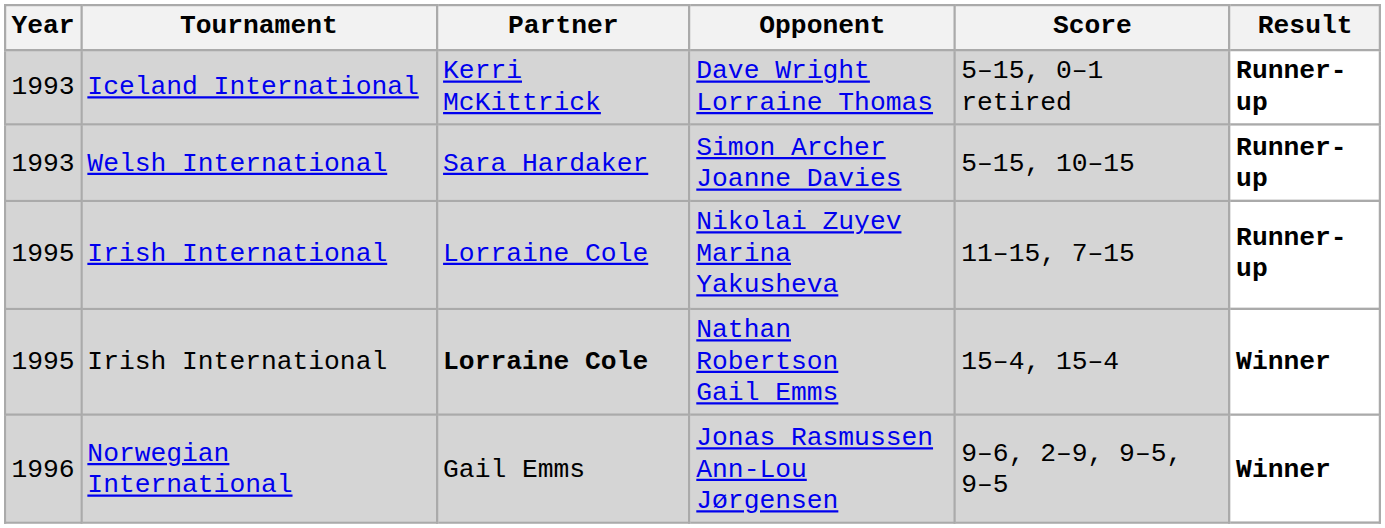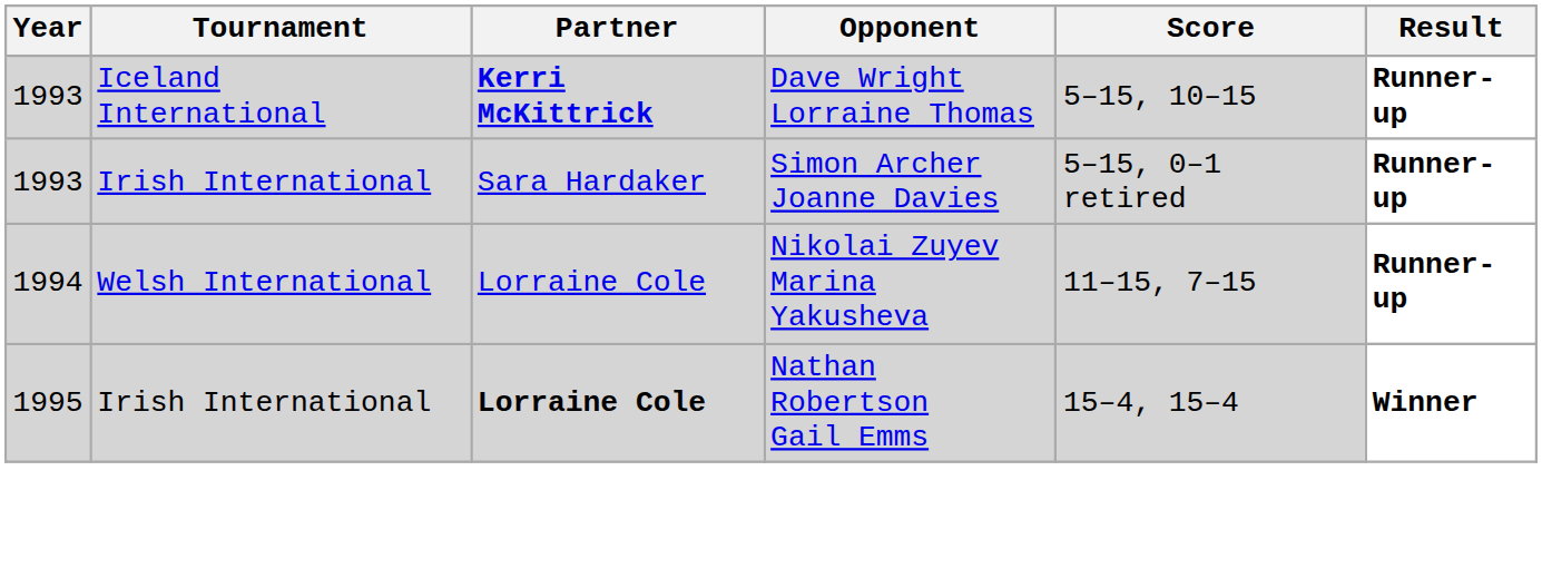Dave Wright Lorraine Thomas | Partner: normal -> bold
Dave Wright Lorraine Thomas | Score: 5–15, 0–1 retired -> 5–15, 10–15
Simon Archer Joanne Davies | Tournament: Welsh International -> Irish International
Simon Archer Joanne Davies | Score: 5–15, 10–15 -> 5–15, 0–1 retired
Nikolai Zuyev Marina Yakusheva | Year: 1995 -> 1994
Nikolai Zuyev Marina Yakusheva | Tournament: Irish International -> Welsh International
- row: 1996 | Norwegian International | Gail Emms | Jonas Rasmussen Ann-Lou Jørgensen | 9–6, 2–9, 9–5, 9–5 | Winner
